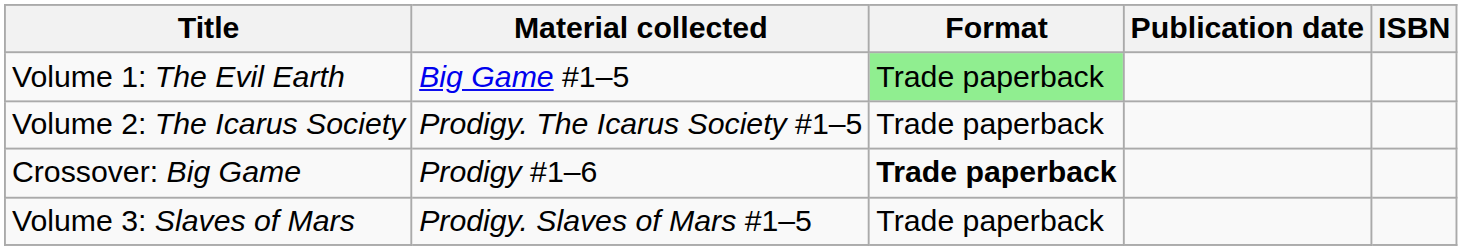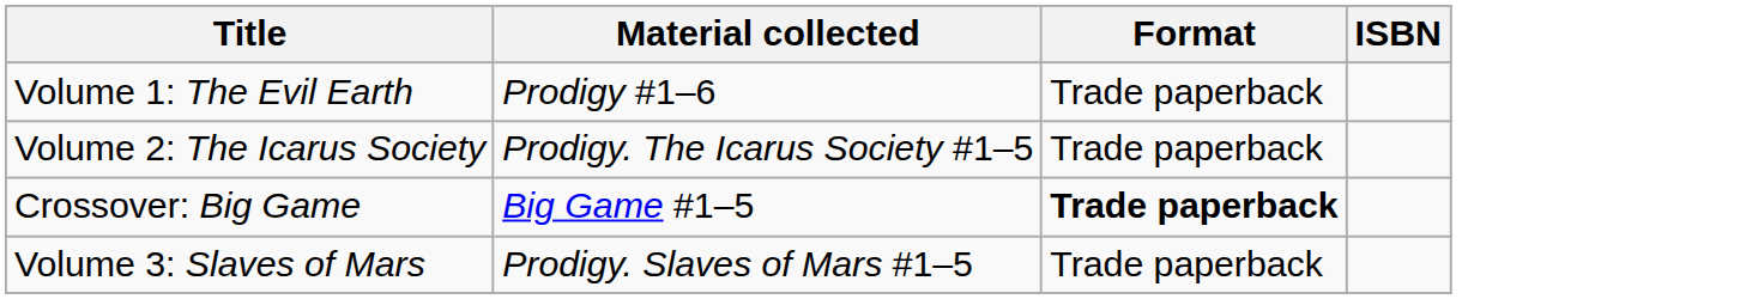- column: Publication date
Volume 1: The Evil Earth | Material collected: Big Game #1–5 -> Prodigy #1–6
Volume 1: The Evil Earth | Format: lightgreen background -> no background
Crossover: Big Game | Material collected: Prodigy #1–6 -> Big Game #1–5
